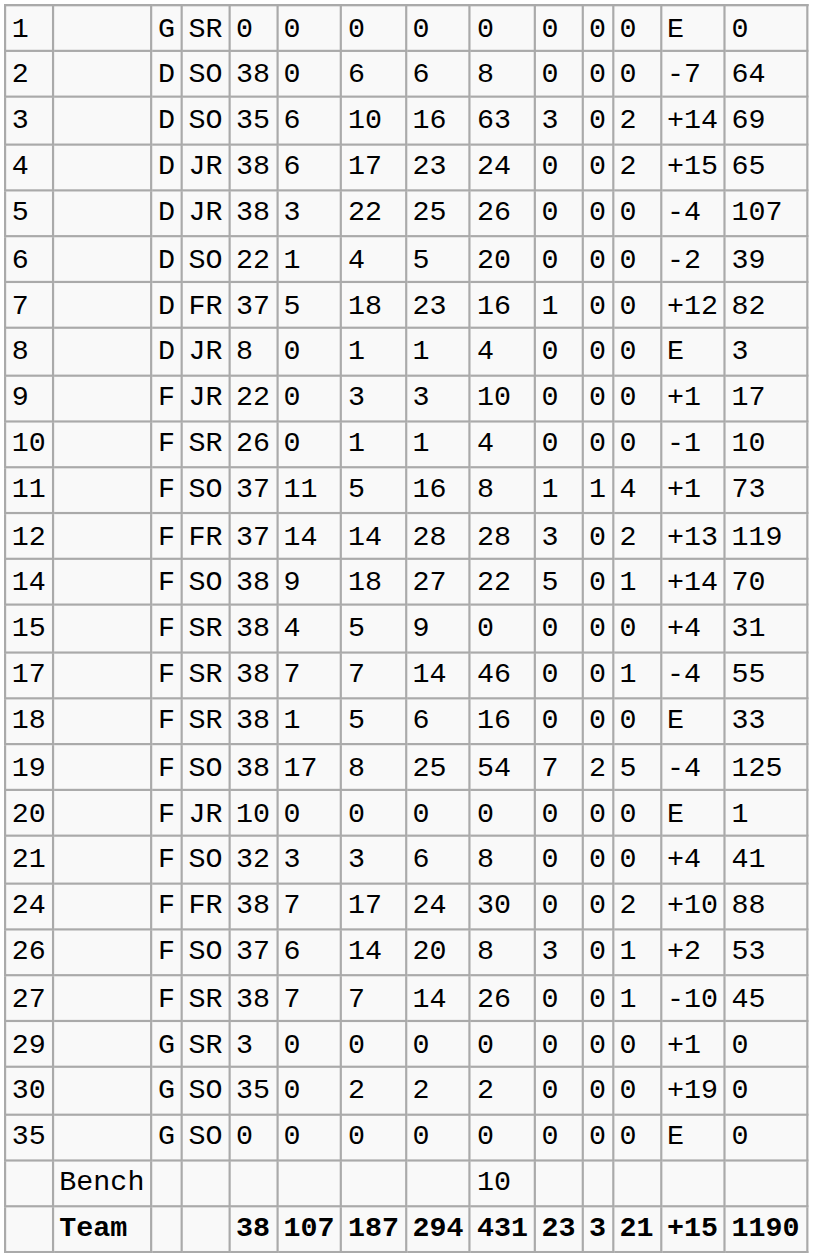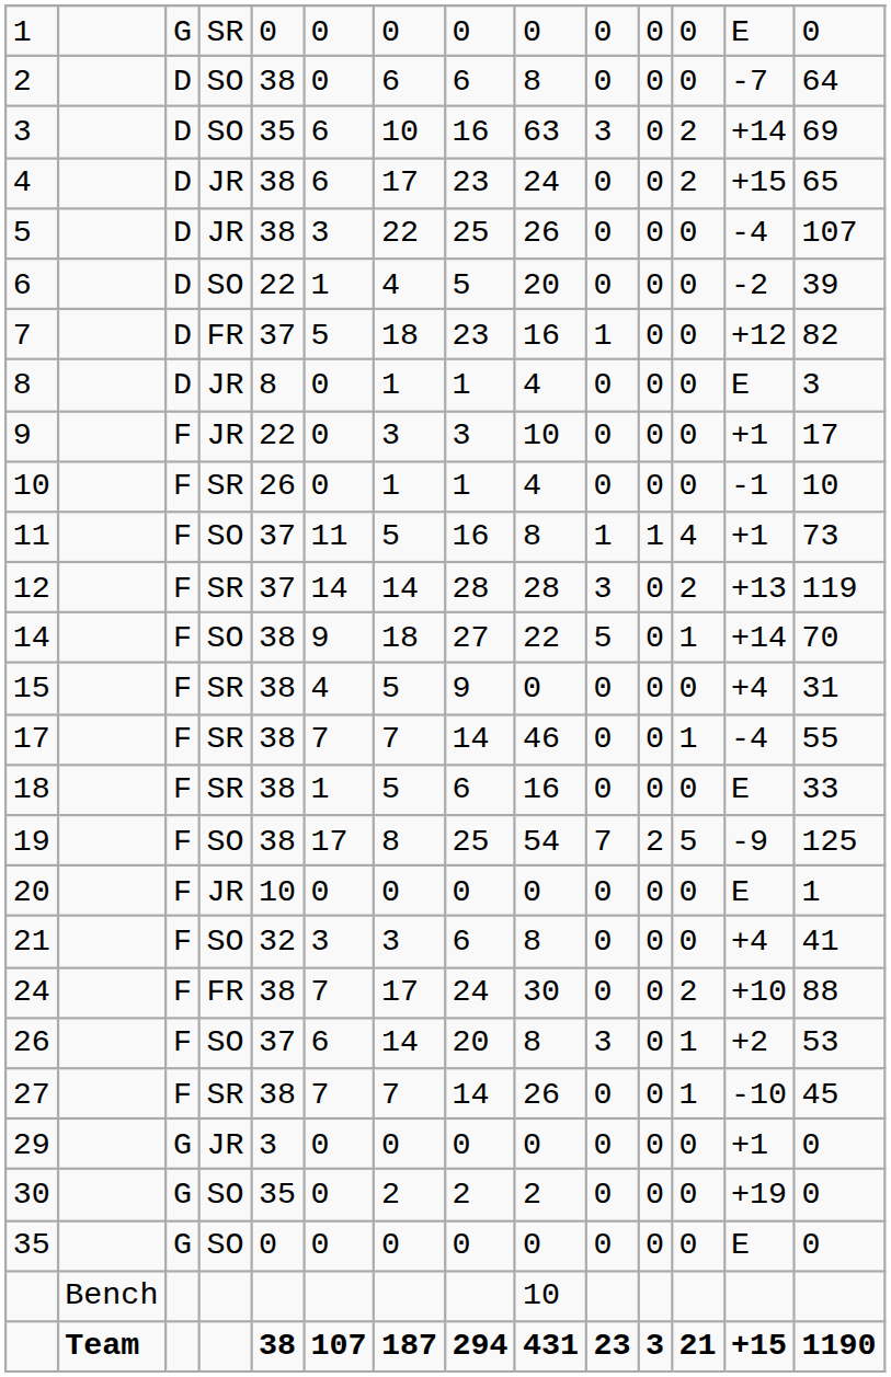12 | column 4: FR -> SR
19 | column 13: -4 -> -9
29 | column 4: SR -> JR
